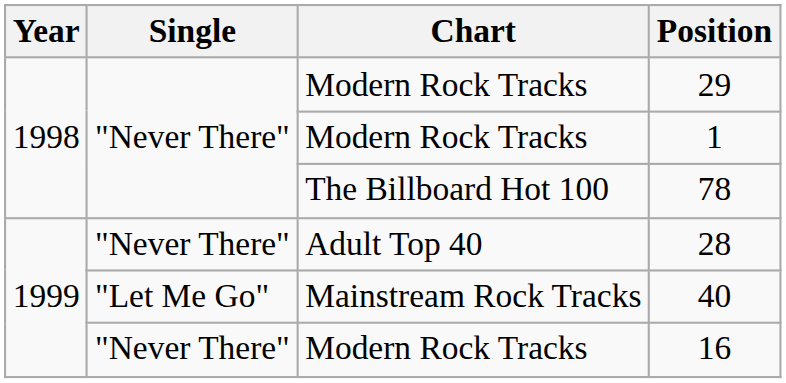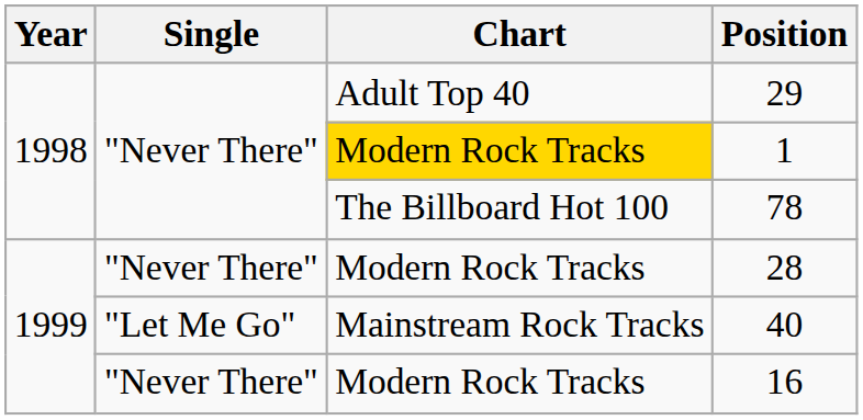29 | Chart: Modern Rock Tracks -> Adult Top 40
1 | Chart: no background -> gold background
28 | Chart: Adult Top 40 -> Modern Rock Tracks
